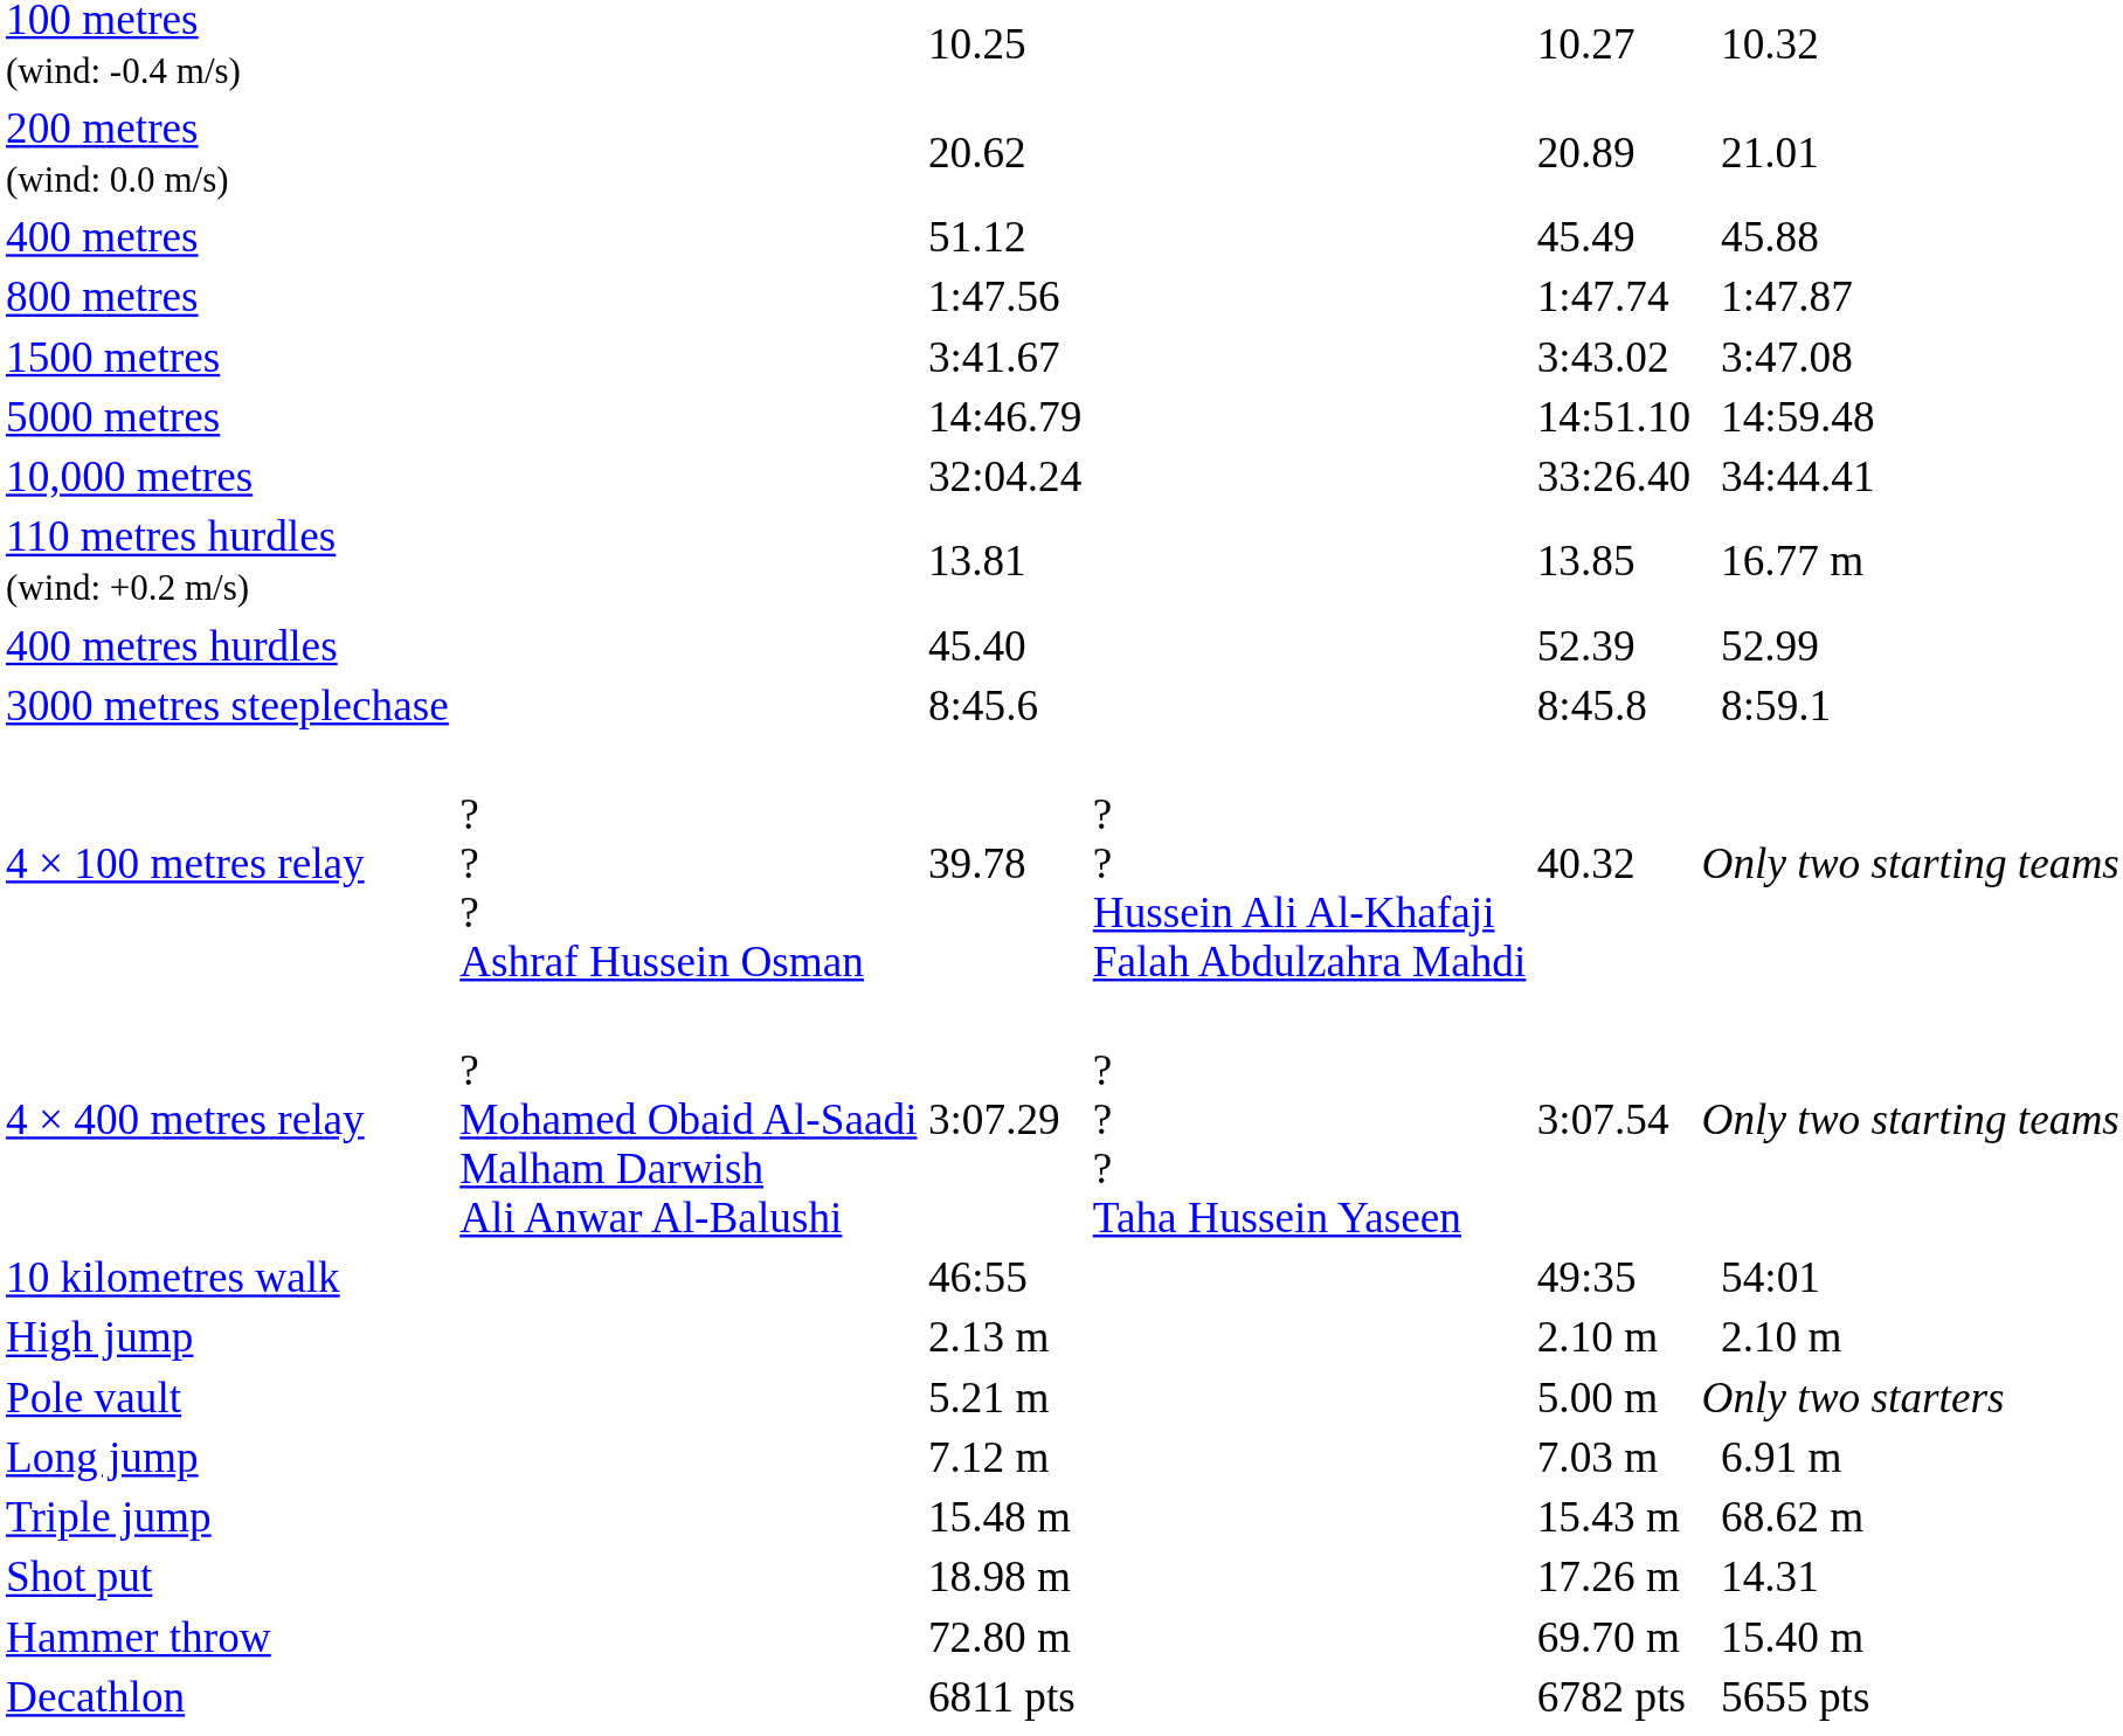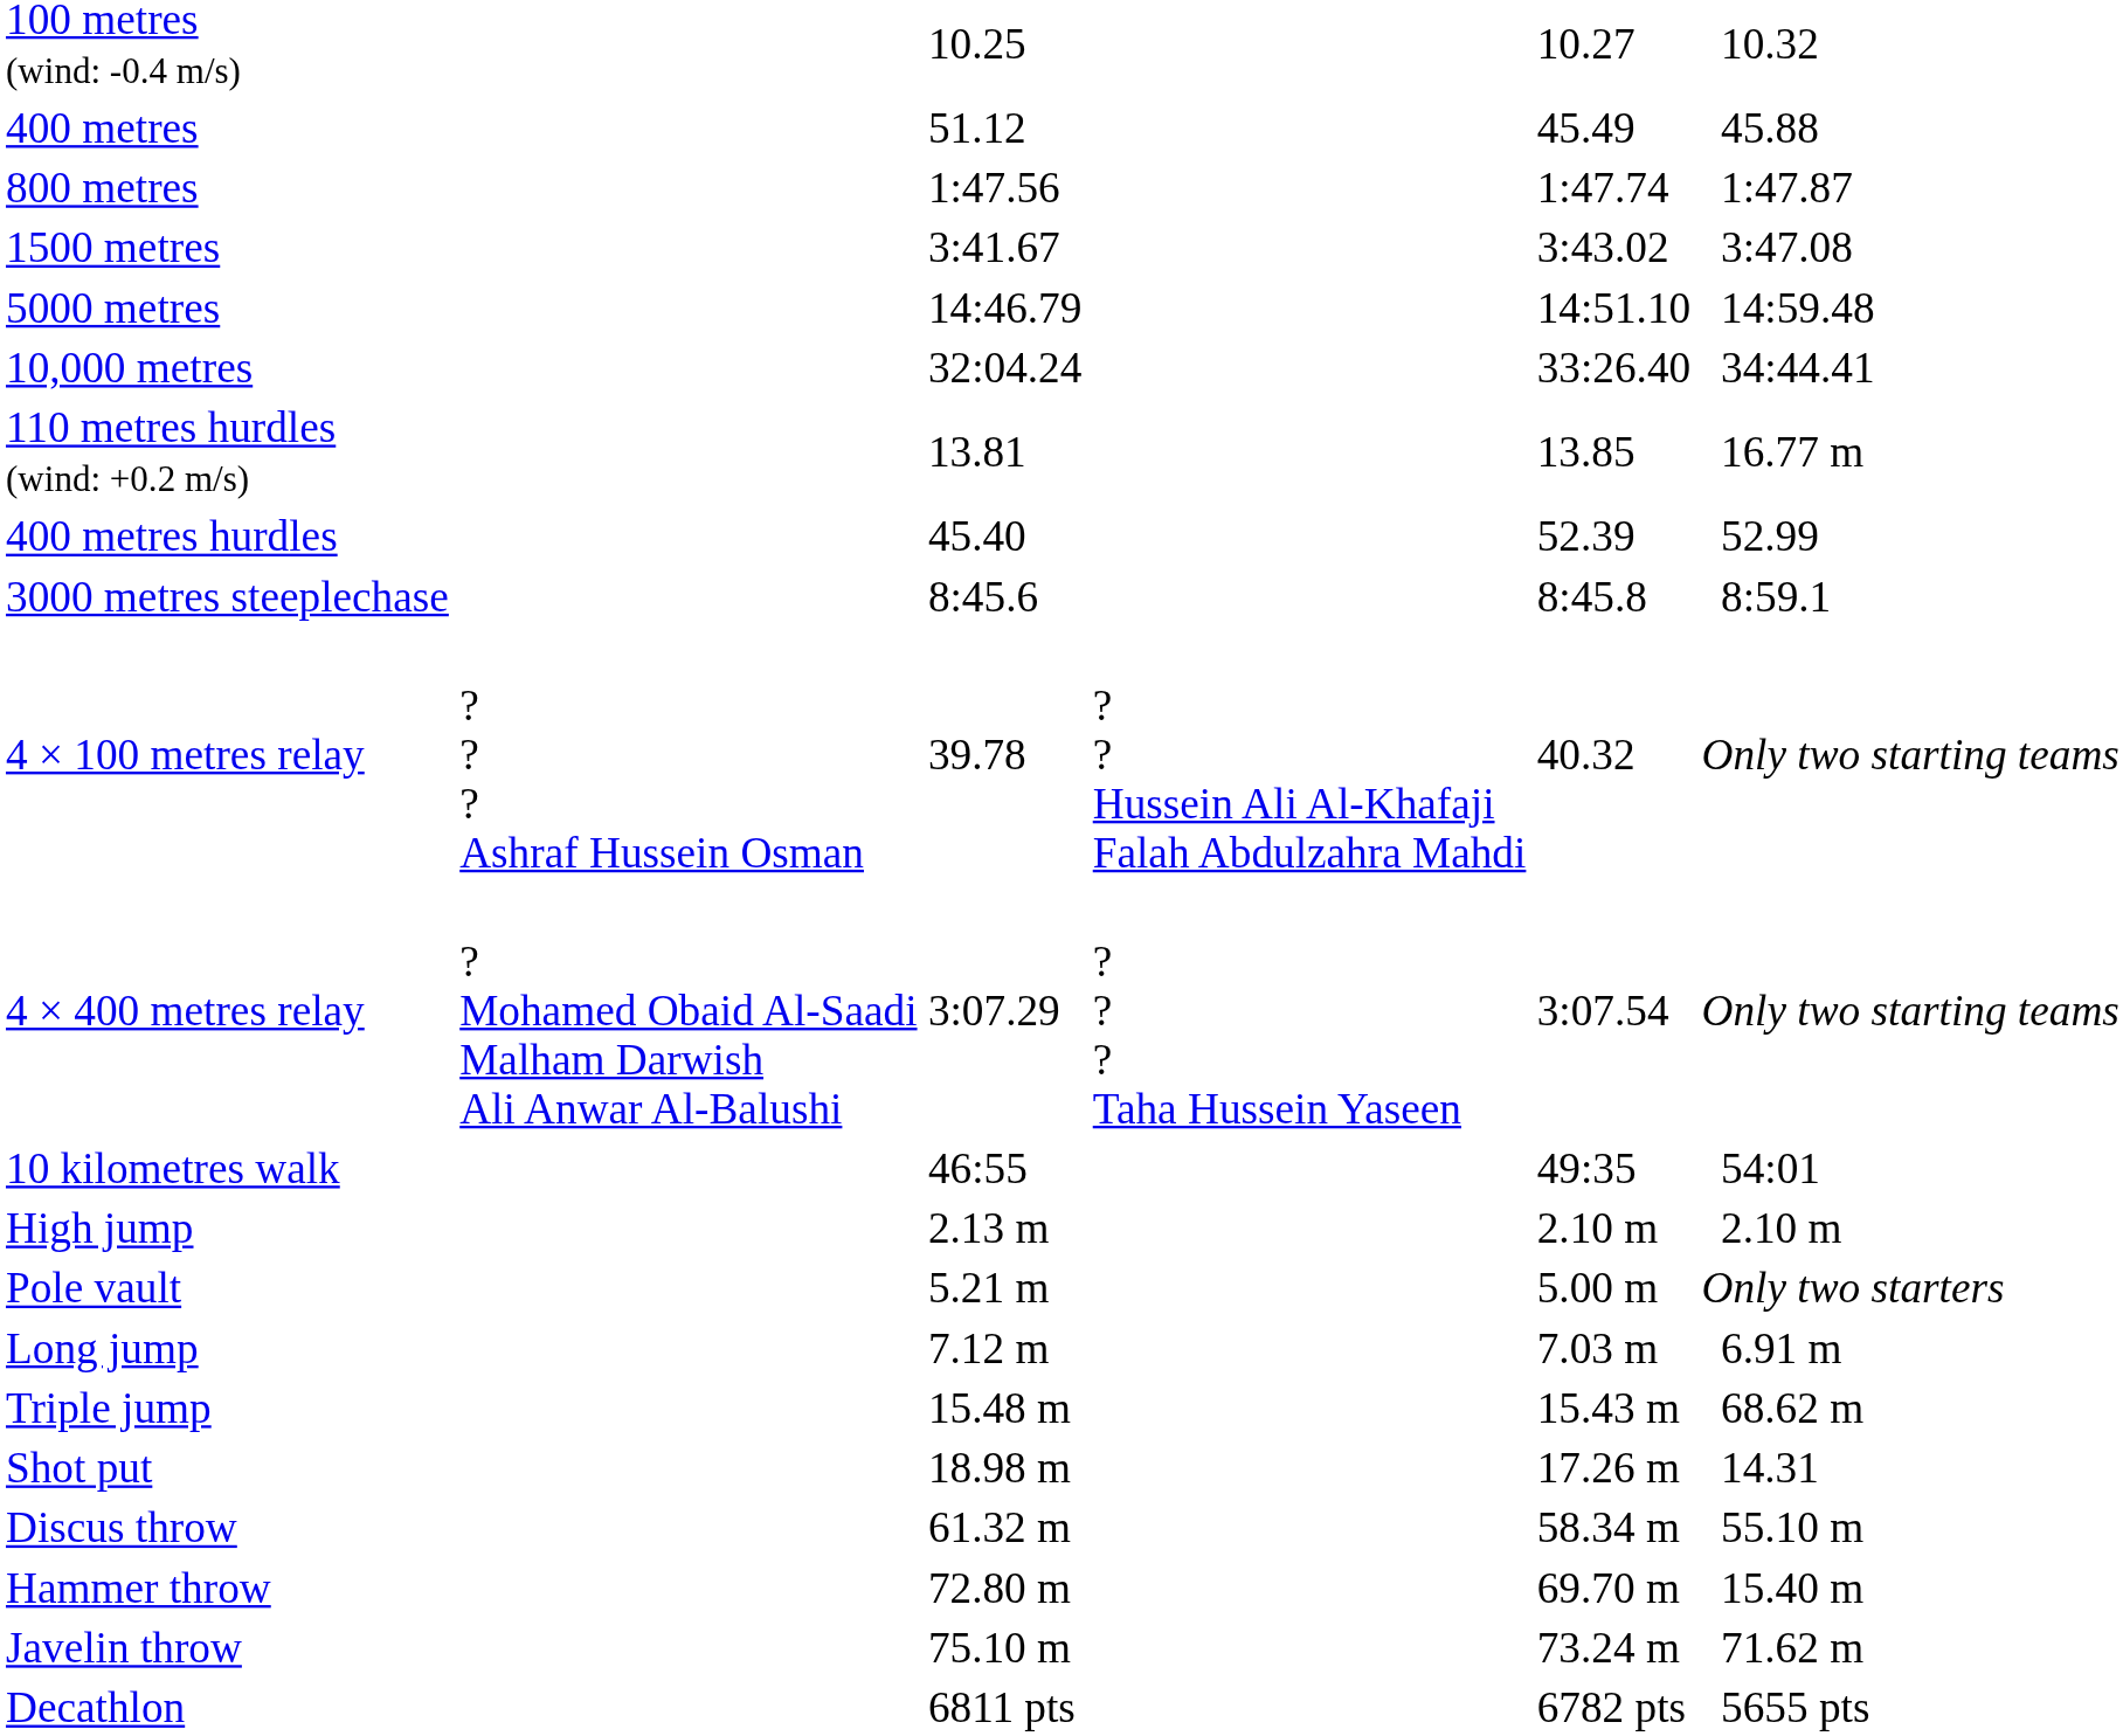- row: 200 metres (wind: 0.0 m/s) | 20.62 | 20.89 | 21.01
+ row: Discus throw | 61.32 m | 58.34 m | 55.10 m
+ row: Javelin throw | 75.10 m | 73.24 m | 71.62 m
